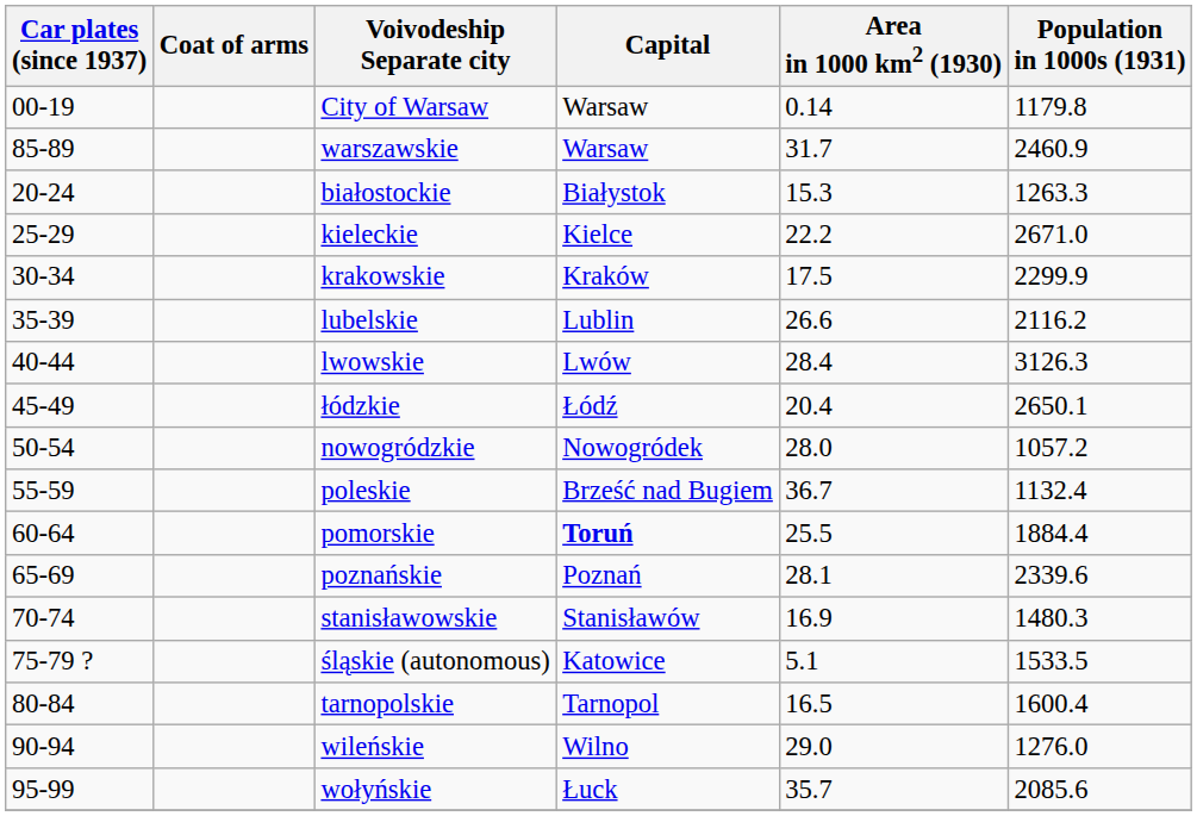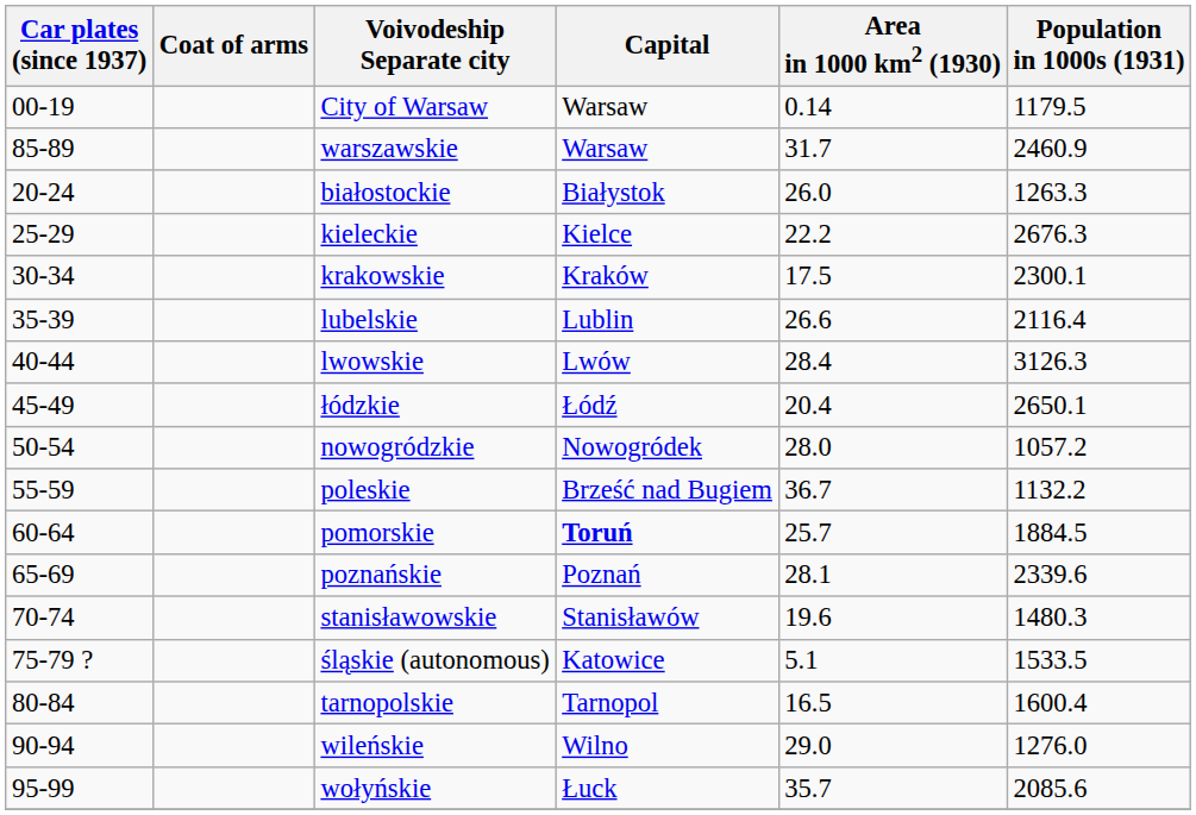City of Warsaw | Population in 1000s (1931): 1179.8 -> 1179.5
białostockie | Area in 1000 km2 (1930): 15.3 -> 26.0
kieleckie | Population in 1000s (1931): 2671.0 -> 2676.3
krakowskie | Population in 1000s (1931): 2299.9 -> 2300.1
lubelskie | Population in 1000s (1931): 2116.2 -> 2116.4
poleskie | Population in 1000s (1931): 1132.4 -> 1132.2
pomorskie | Area in 1000 km2 (1930): 25.5 -> 25.7
pomorskie | Population in 1000s (1931): 1884.4 -> 1884.5
stanisławowskie | Area in 1000 km2 (1930): 16.9 -> 19.6
